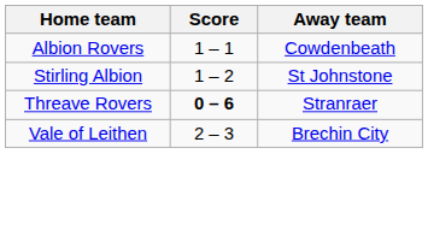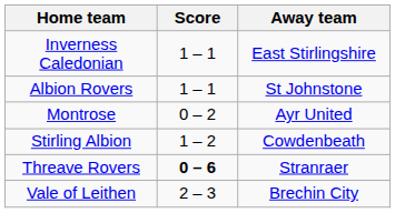+ row: Inverness Caledonian | 1 – 1 | East Stirlingshire
Albion Rovers | Away team: Cowdenbeath -> St Johnstone
+ row: Montrose | 0 – 2 | Ayr United
Stirling Albion | Away team: St Johnstone -> Cowdenbeath
